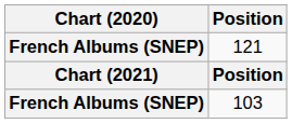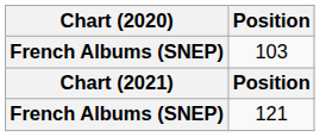rows swapped: 103 <-> 121
